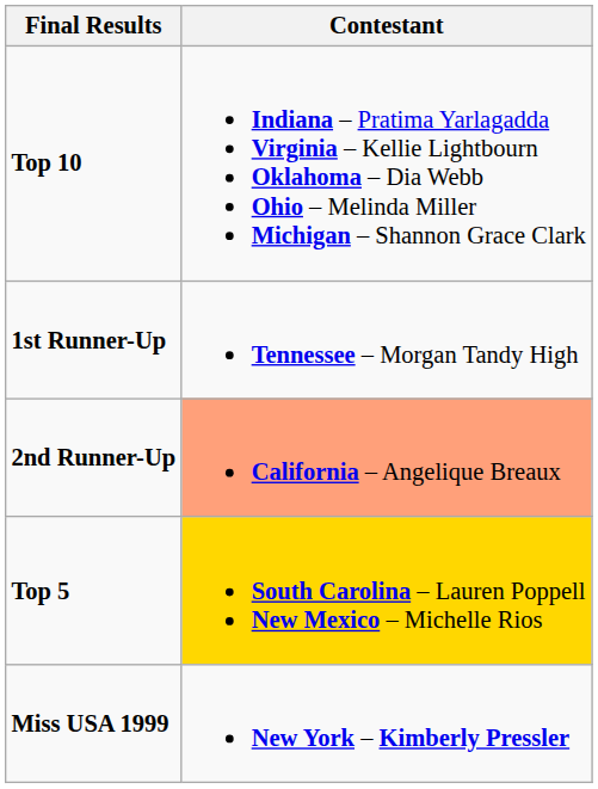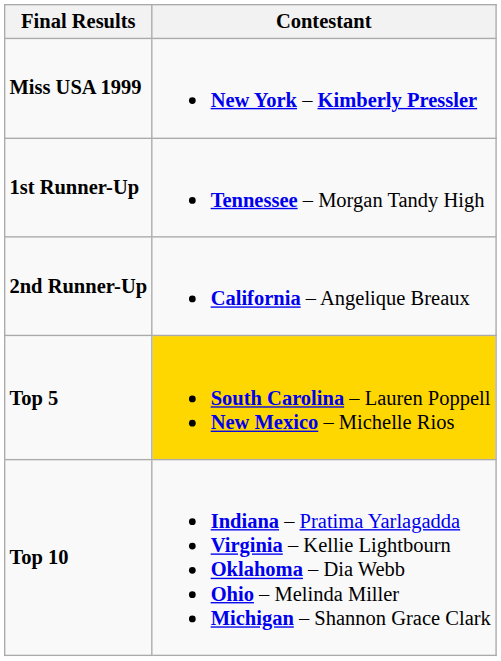rows swapped: Miss USA 1999 <-> Top 10
2nd Runner-Up | Contestant: lightsalmon background -> no background
